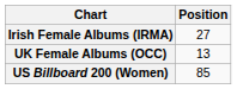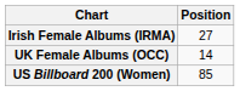UK Female Albums (OCC) | Position: 13 -> 14
